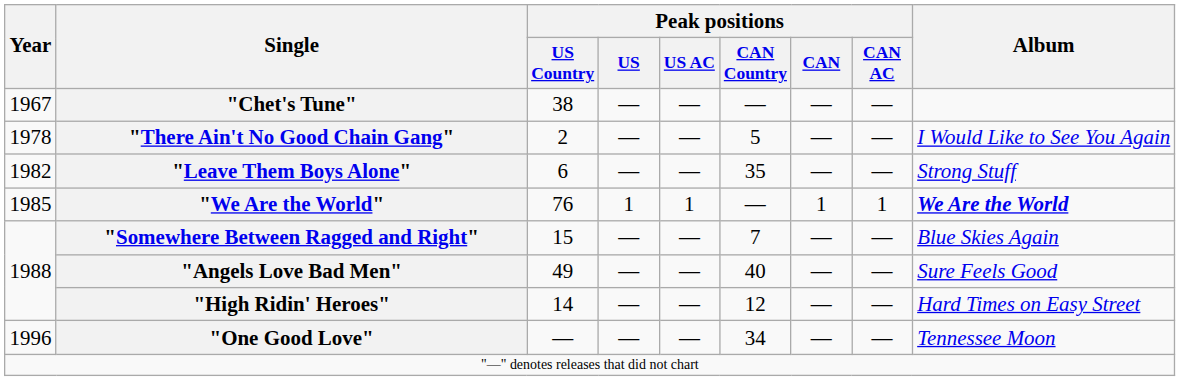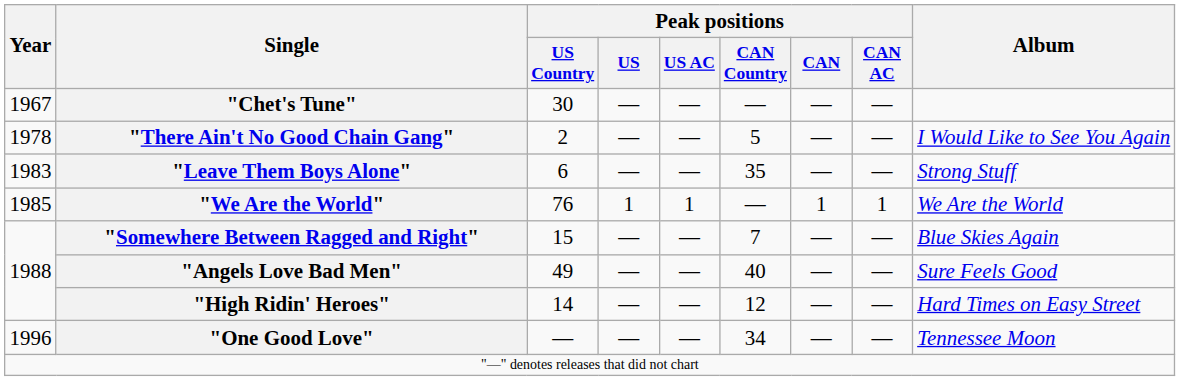"Chet's Tune" | Peak positions / US Country: 38 -> 30
"Leave Them Boys Alone" | Year: 1982 -> 1983
"We Are the World" | Album: bold -> normal
